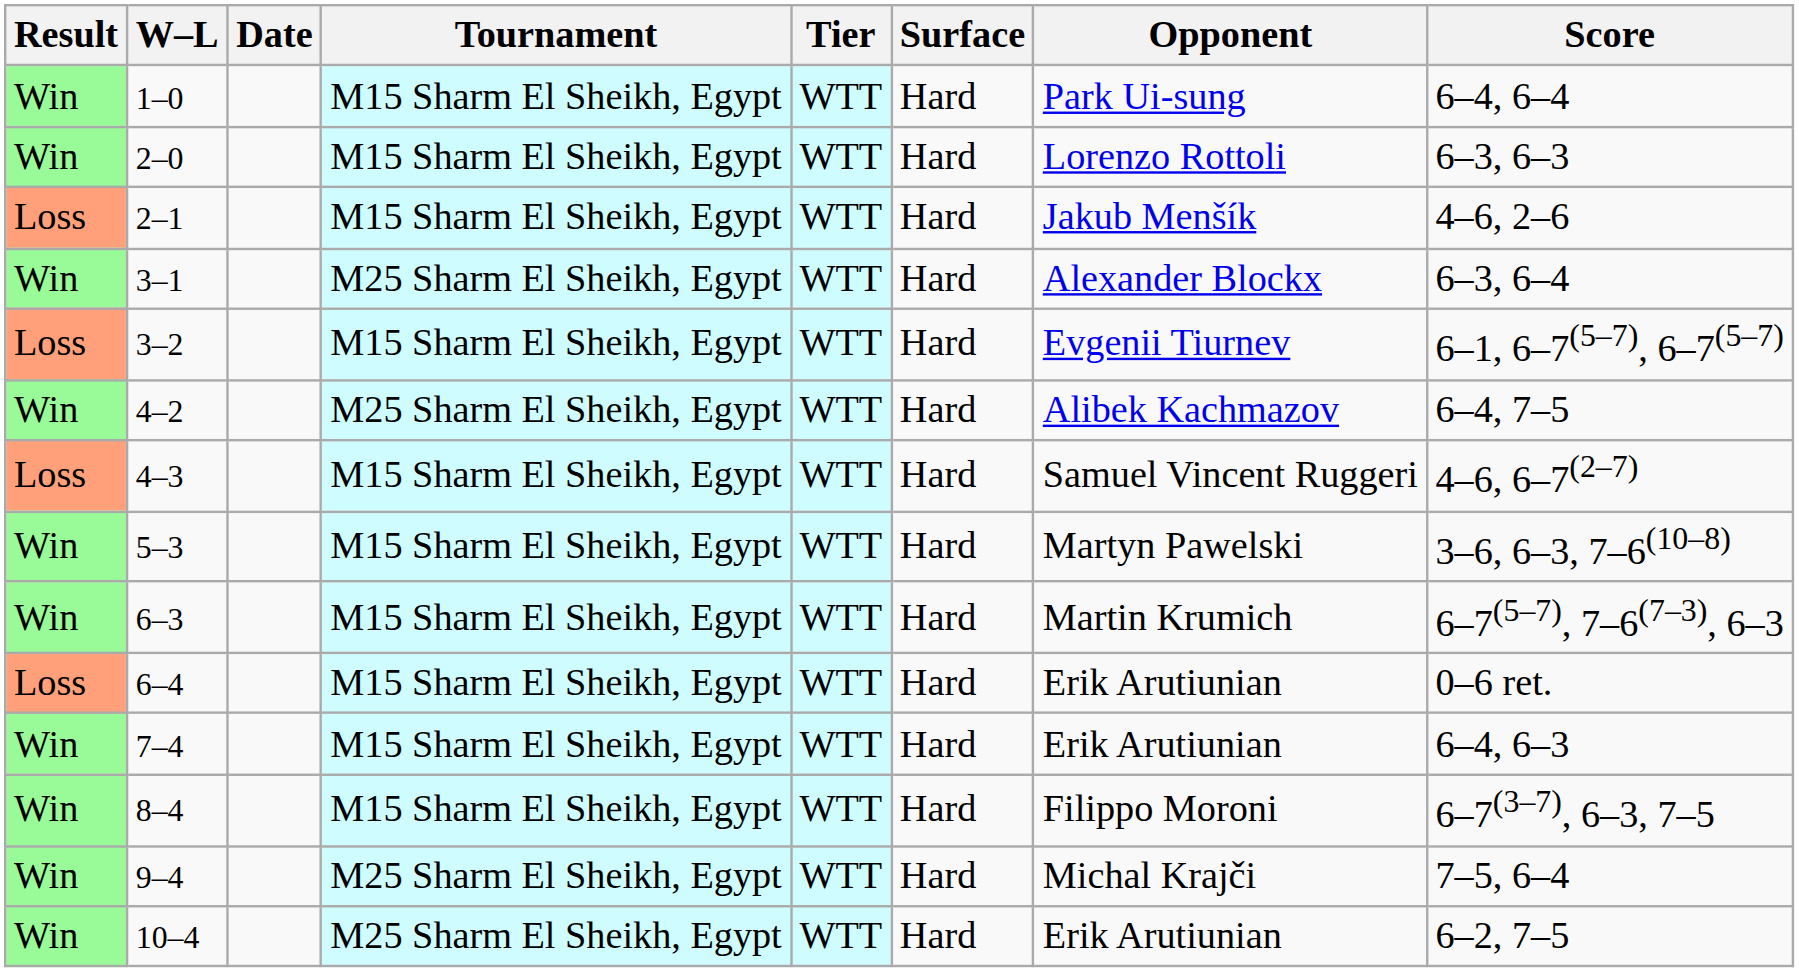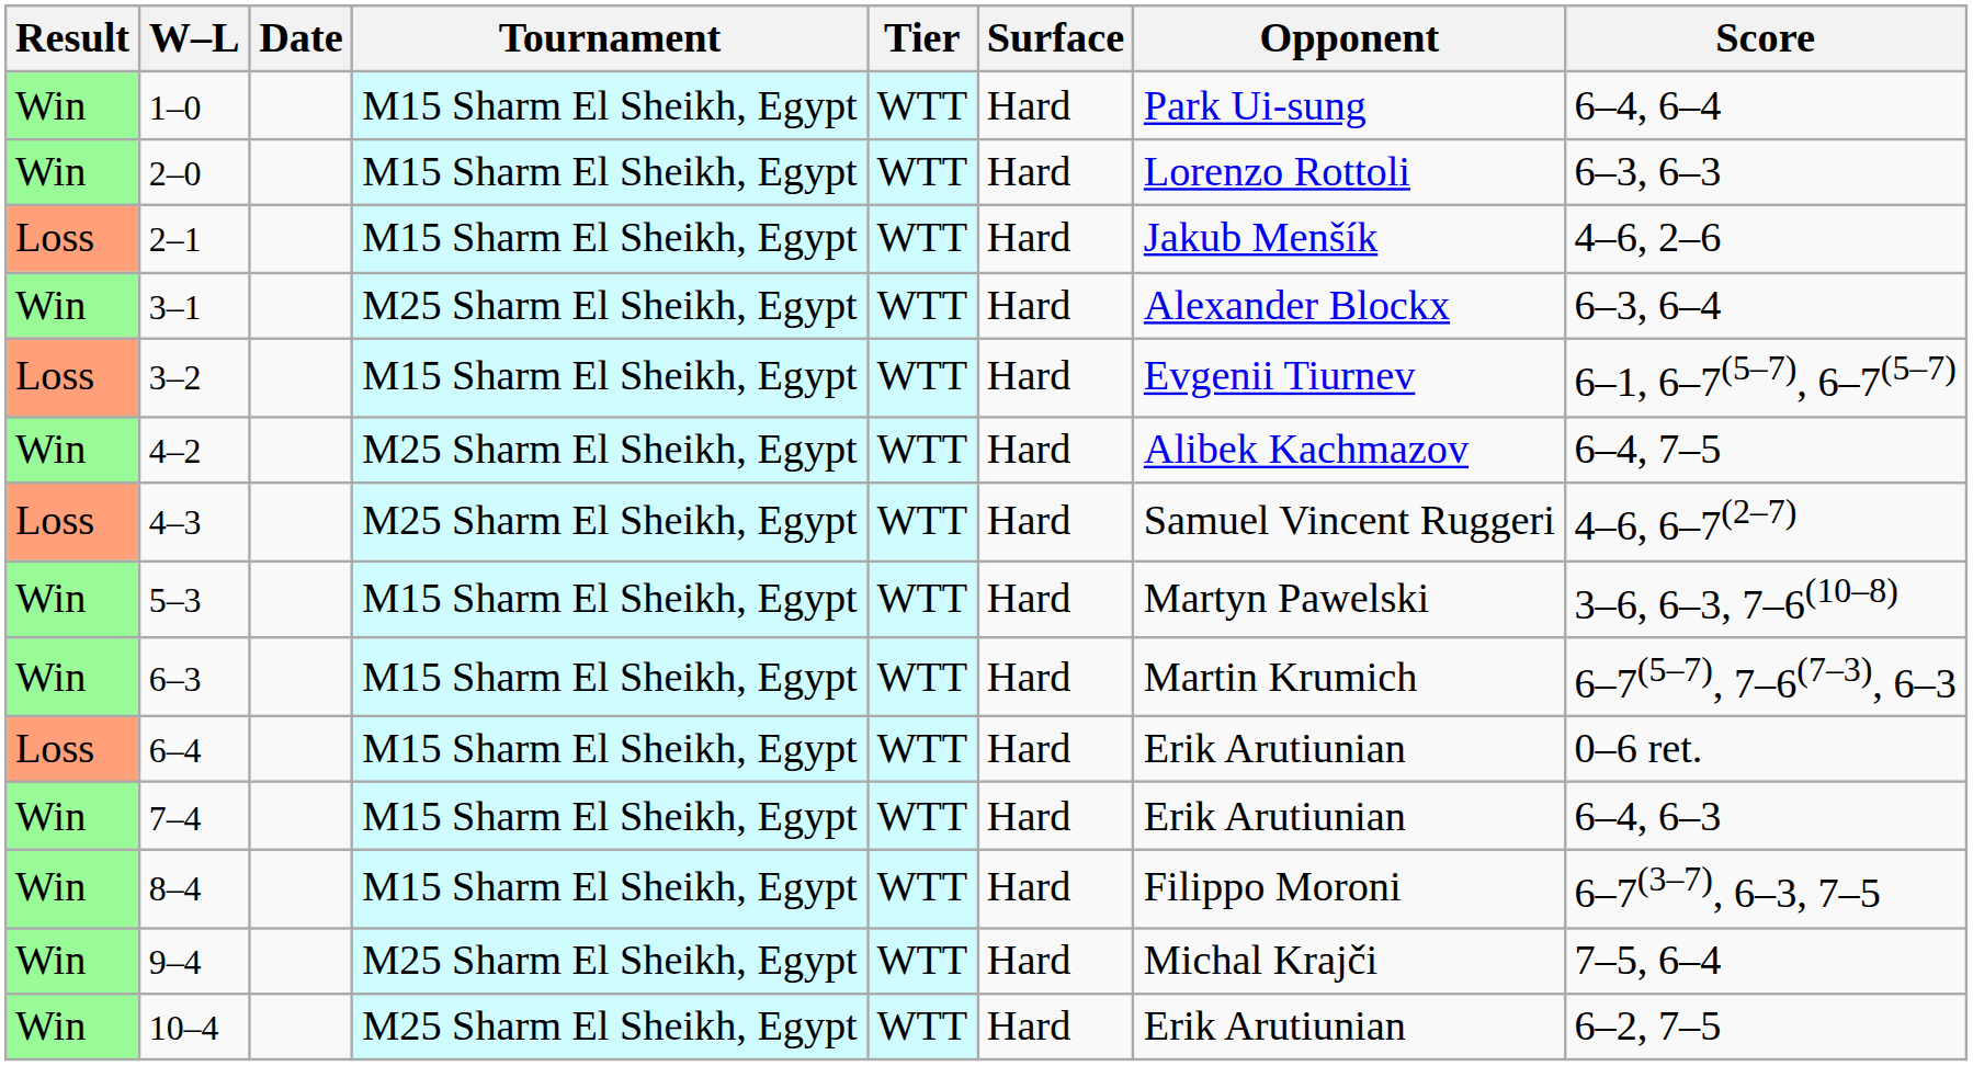4–3 | Tournament: M15 Sharm El Sheikh, Egypt -> M25 Sharm El Sheikh, Egypt
